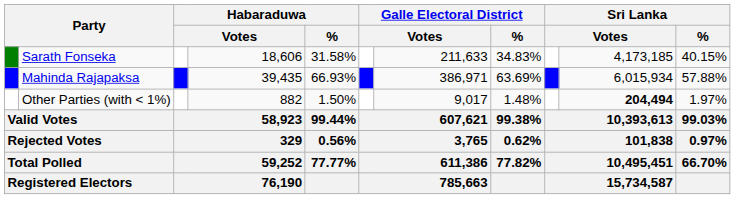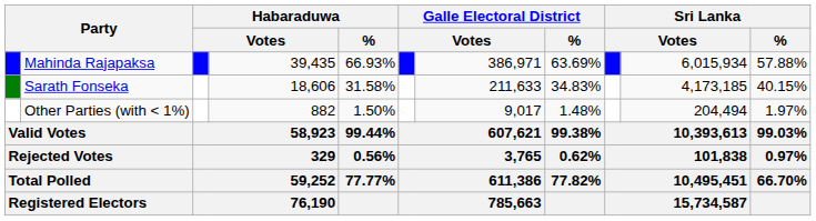rows swapped: Mahinda Rajapaksa <-> Sarath Fonseka
Other Parties (with < 1%) | column 10: bold -> normal
